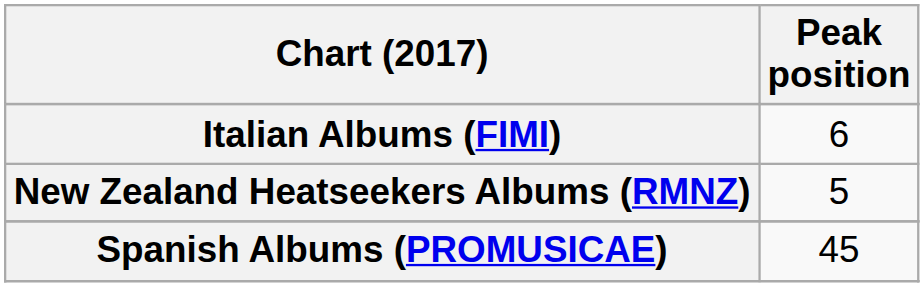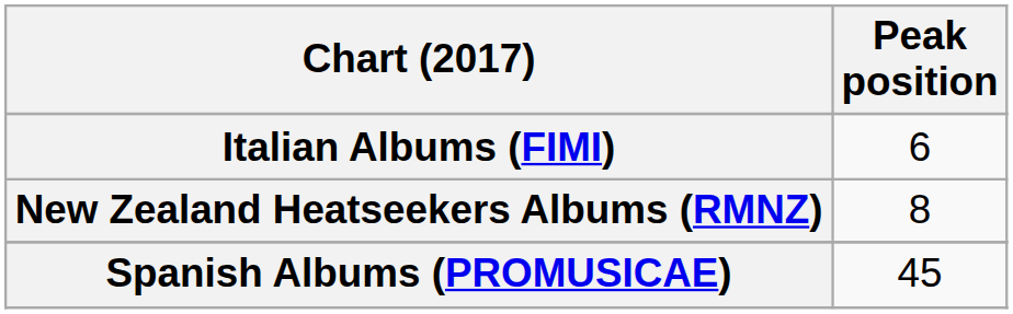New Zealand Heatseekers Albums (RMNZ) | Peak position: 5 -> 8
